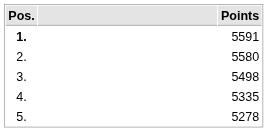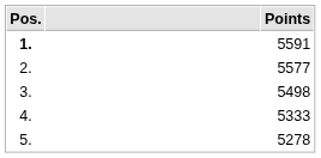2. | Points: 5580 -> 5577
4. | Points: 5335 -> 5333
